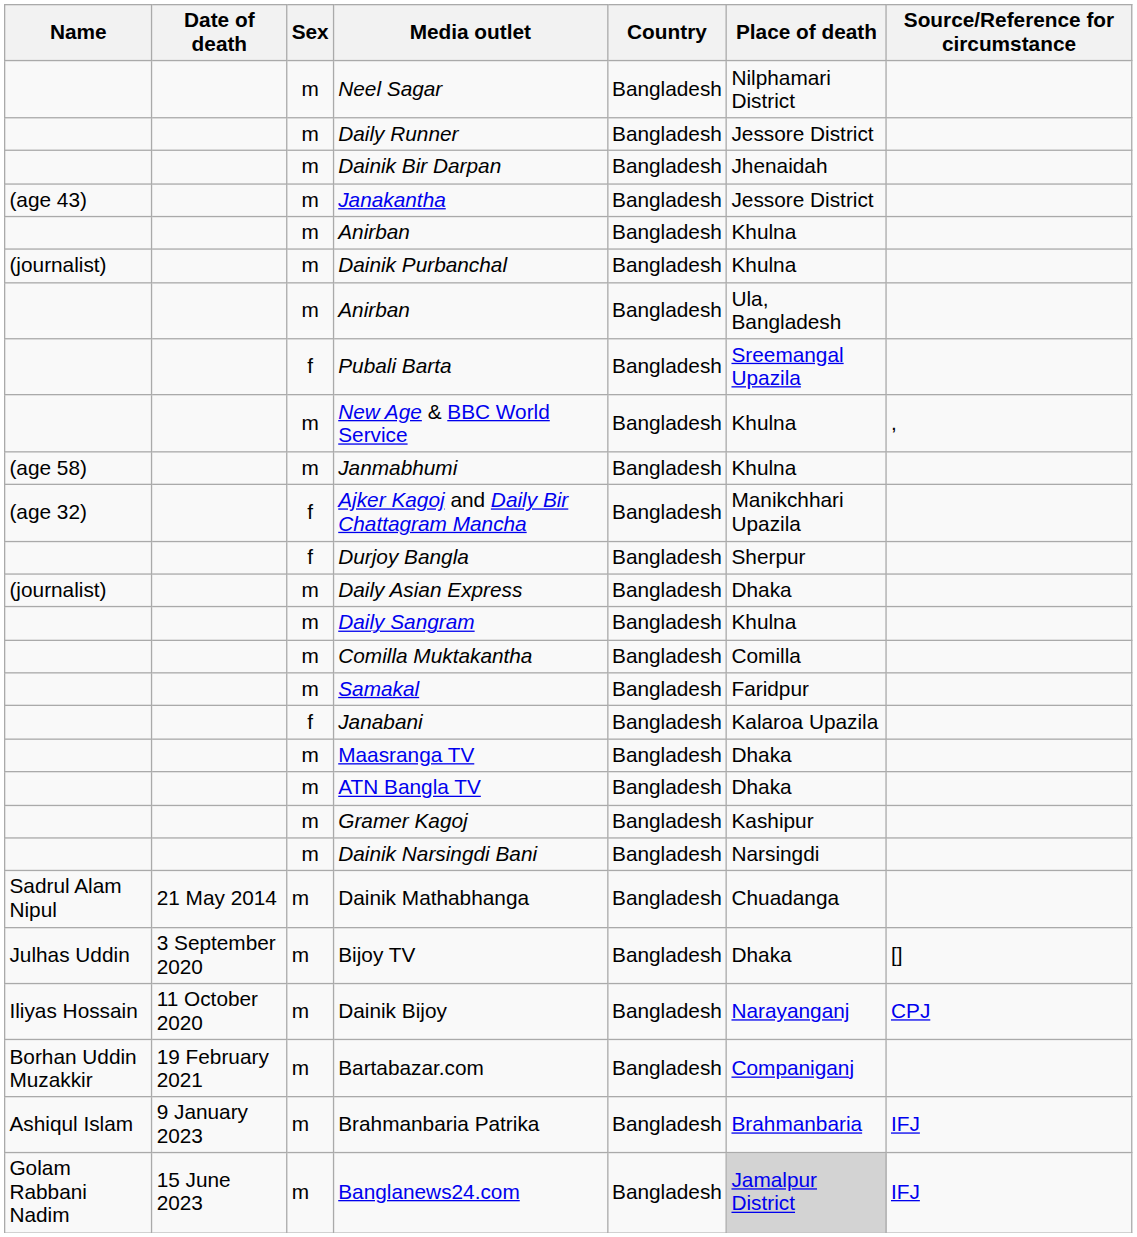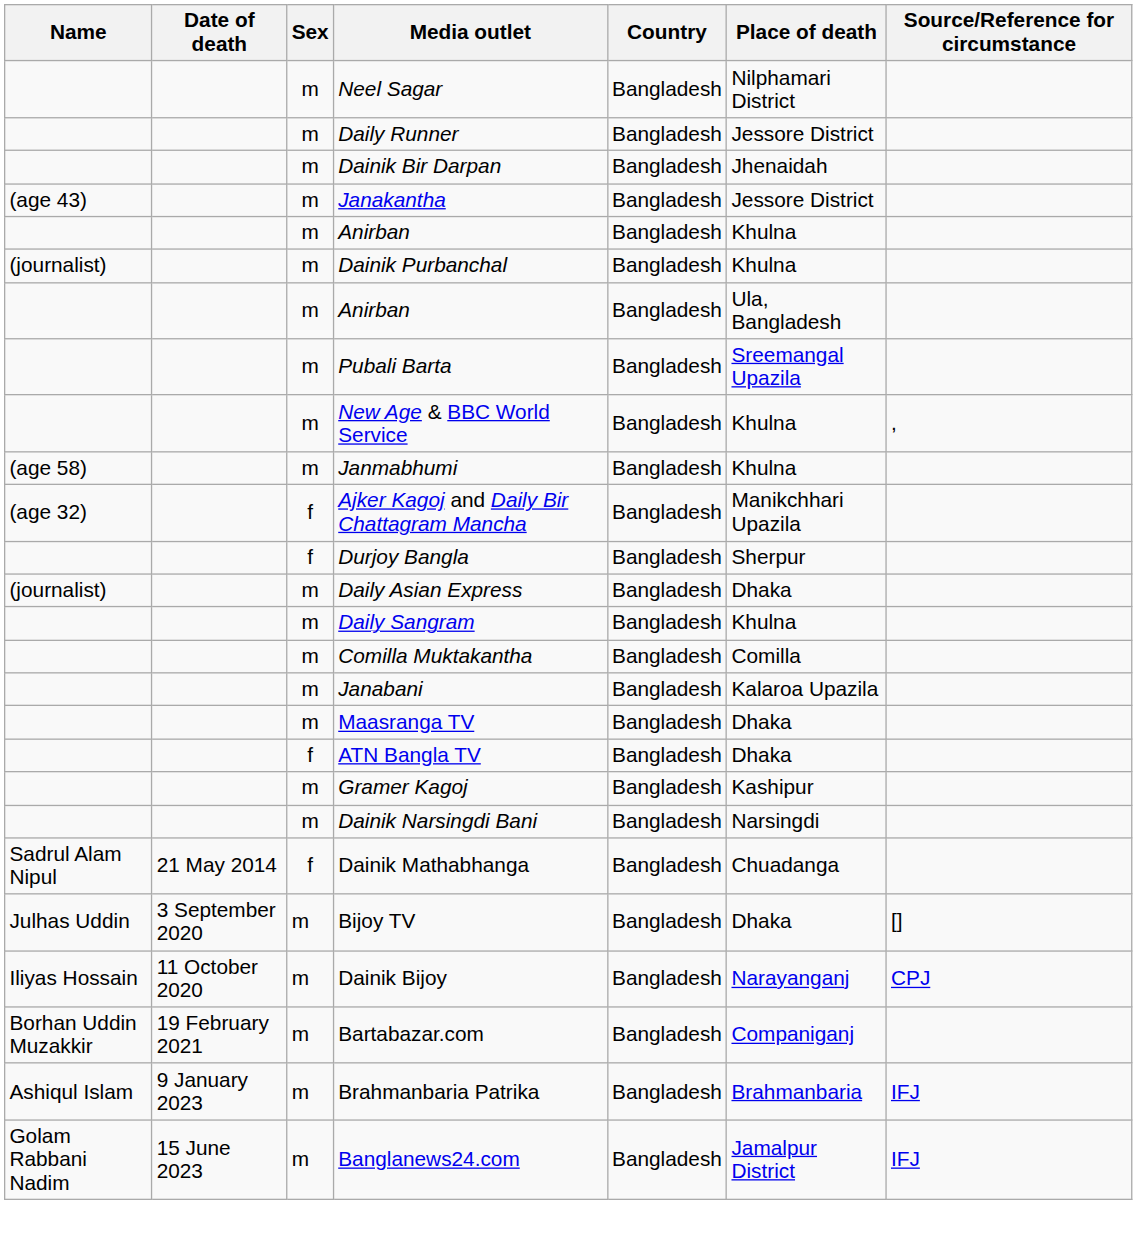Pubali Barta | Sex: f -> m
- row: m | Samakal | Bangladesh | Faridpur
Janabani | Sex: f -> m
ATN Bangla TV | Sex: m -> f
Dainik Mathabhanga | Sex: m -> f
Banglanews24.com | Place of death: lightgrey background -> no background
